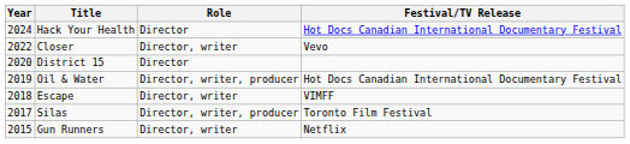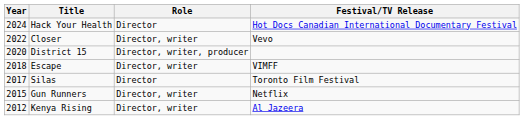District 15 | Role: Director -> Director, writer, producer
- row: 2019 | Oil & Water | Director, writer, producer | Hot Docs Canadian International Documentary Festival
Silas | Role: Director, writer, producer -> Director
+ row: 2012 | Kenya Rising | Director, writer | Al Jazeera
